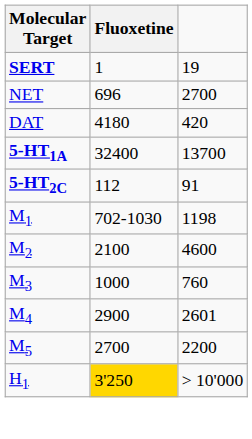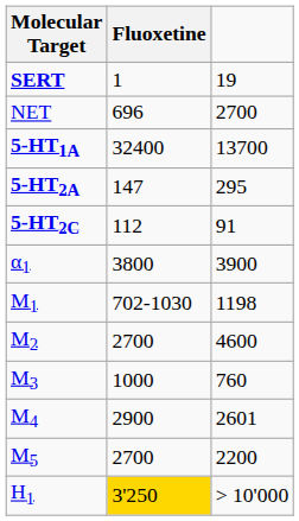- row: DAT | 4180 | 420
+ row: 5-HT2A | 147 | 295
+ row: α1 | 3800 | 3900
M2 | Fluoxetine: 2100 -> 2700
